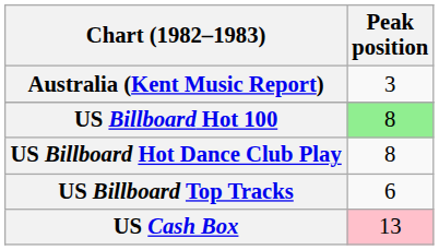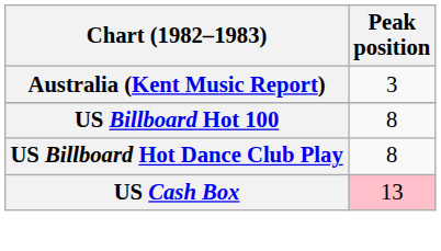US Billboard Hot 100 | Peak position: lightgreen background -> no background
- row: US Billboard Top Tracks | 6
